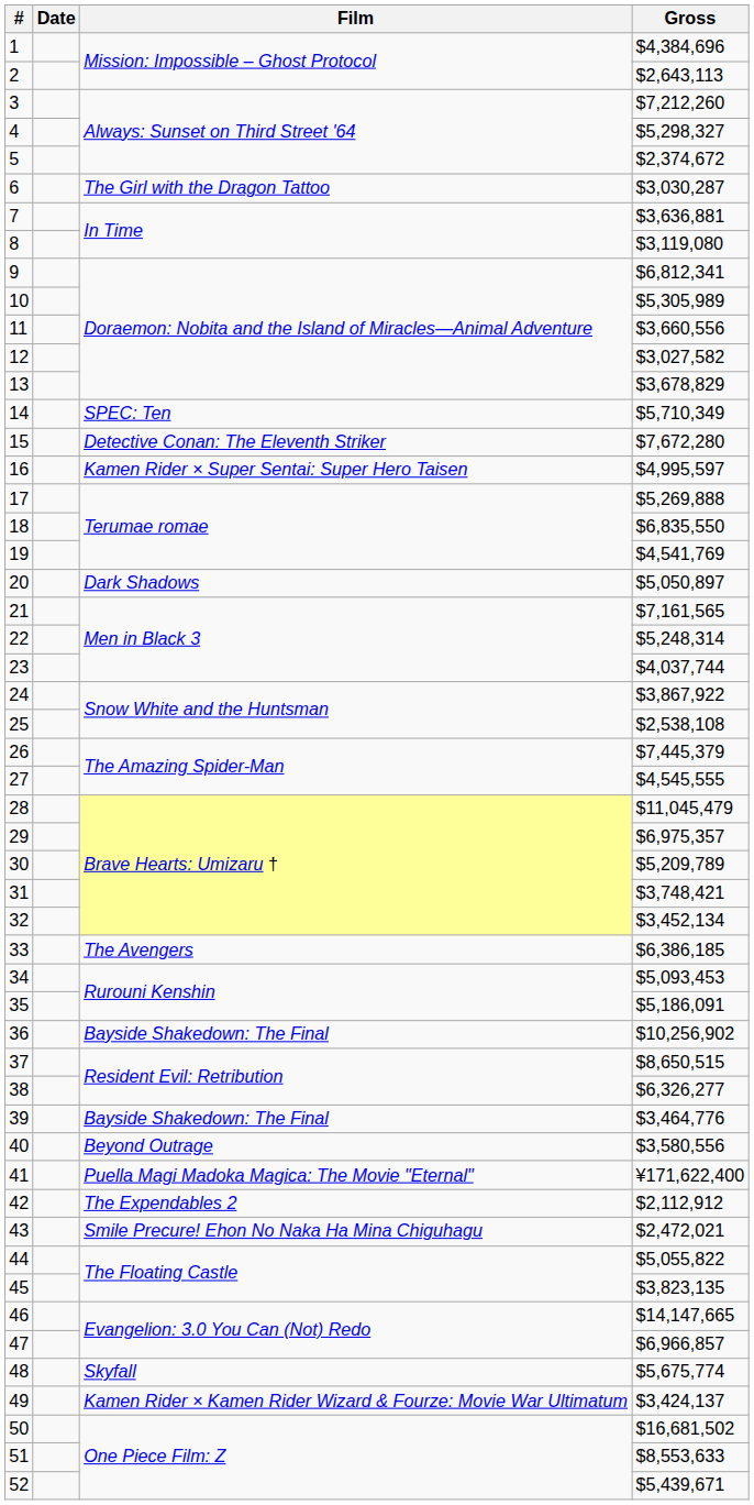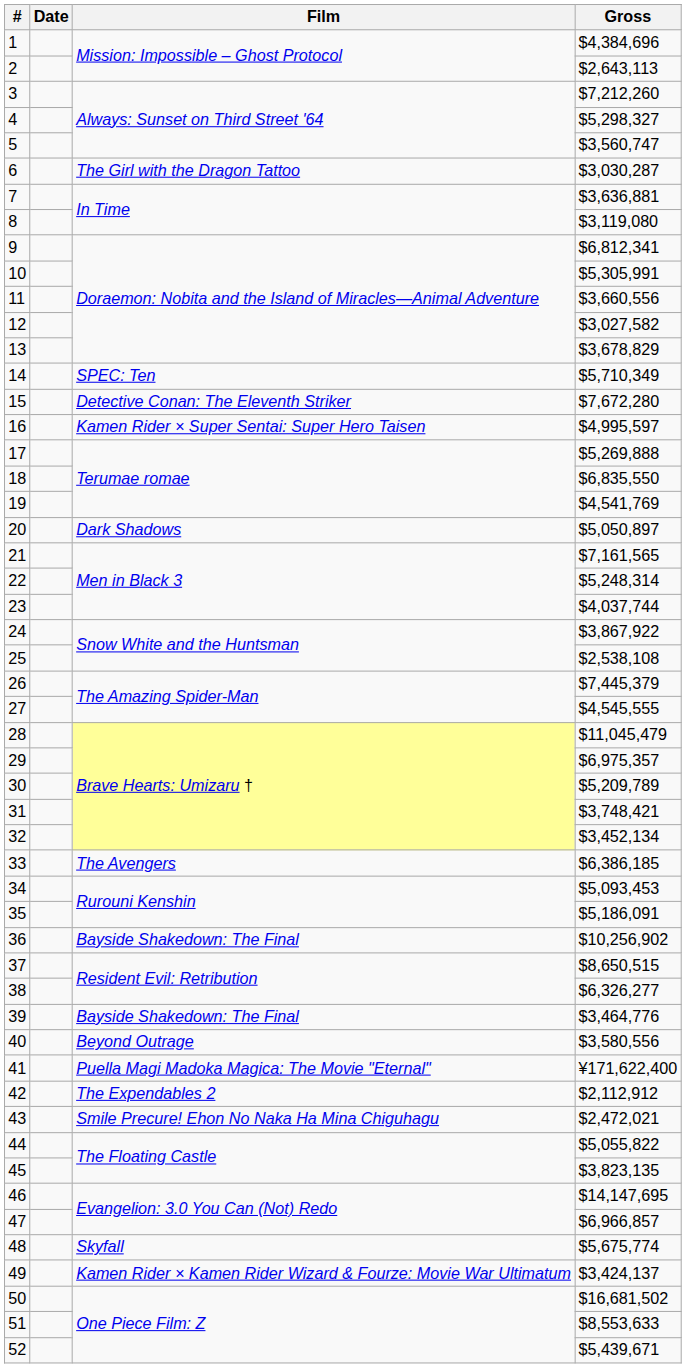5 | Gross: $2,374,672 -> $3,560,747
10 | Gross: $5,305,989 -> $5,305,991
46 | Gross: $14,147,665 -> $14,147,695
